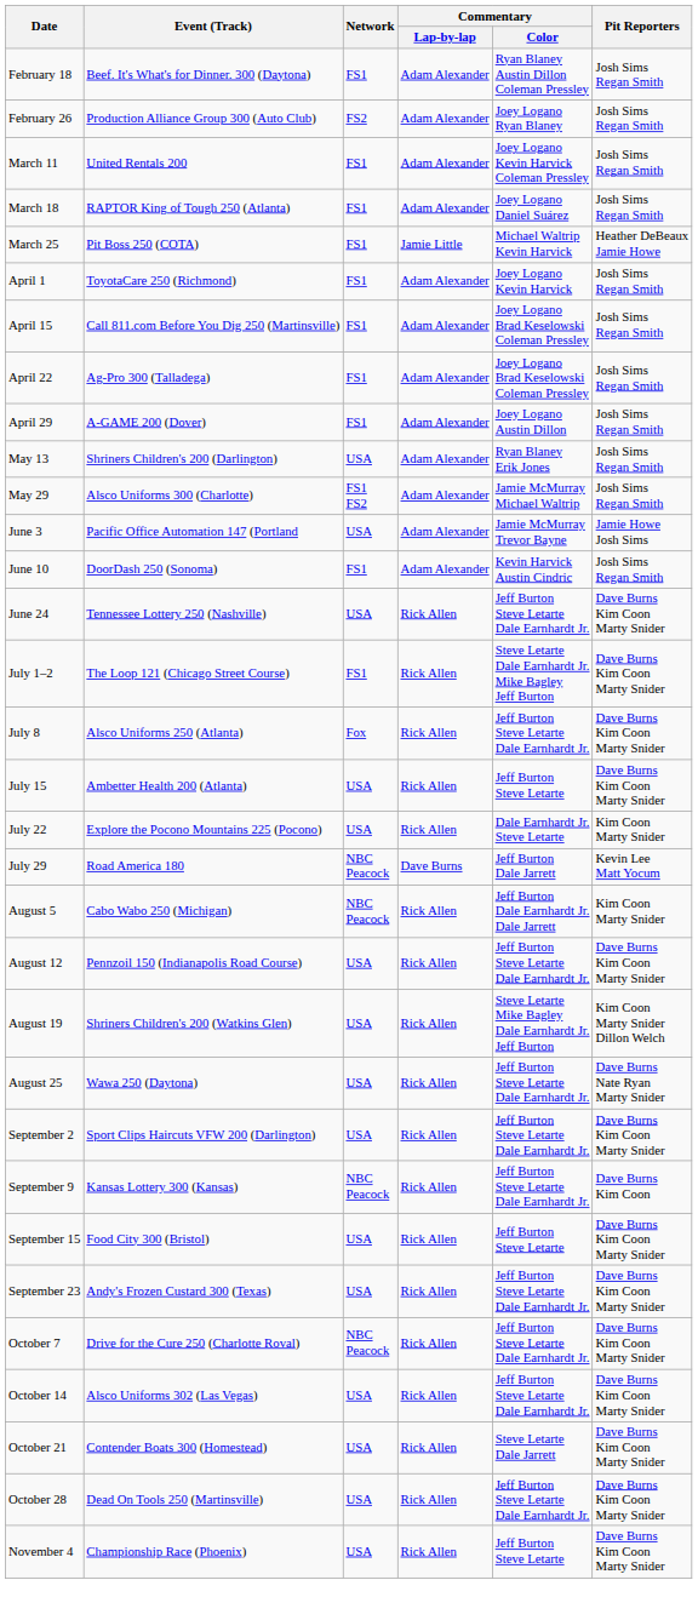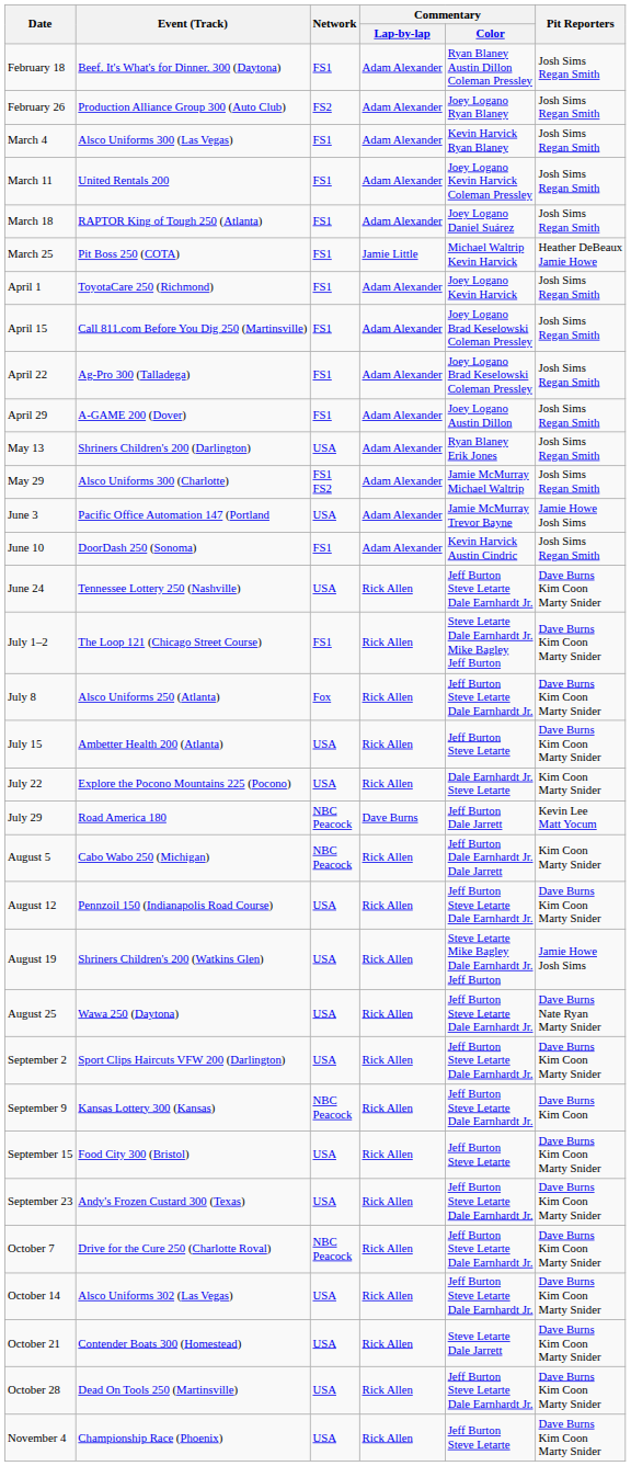+ row: March 4 | Alsco Uniforms 300 (Las Vegas) | FS1 | Adam Alexander | Kevin Harvick Ryan Blaney | Josh Sims Regan Smith
August 19 | Pit Reporters: Kim Coon Marty Snider Dillon Welch -> Jamie Howe Josh Sims
